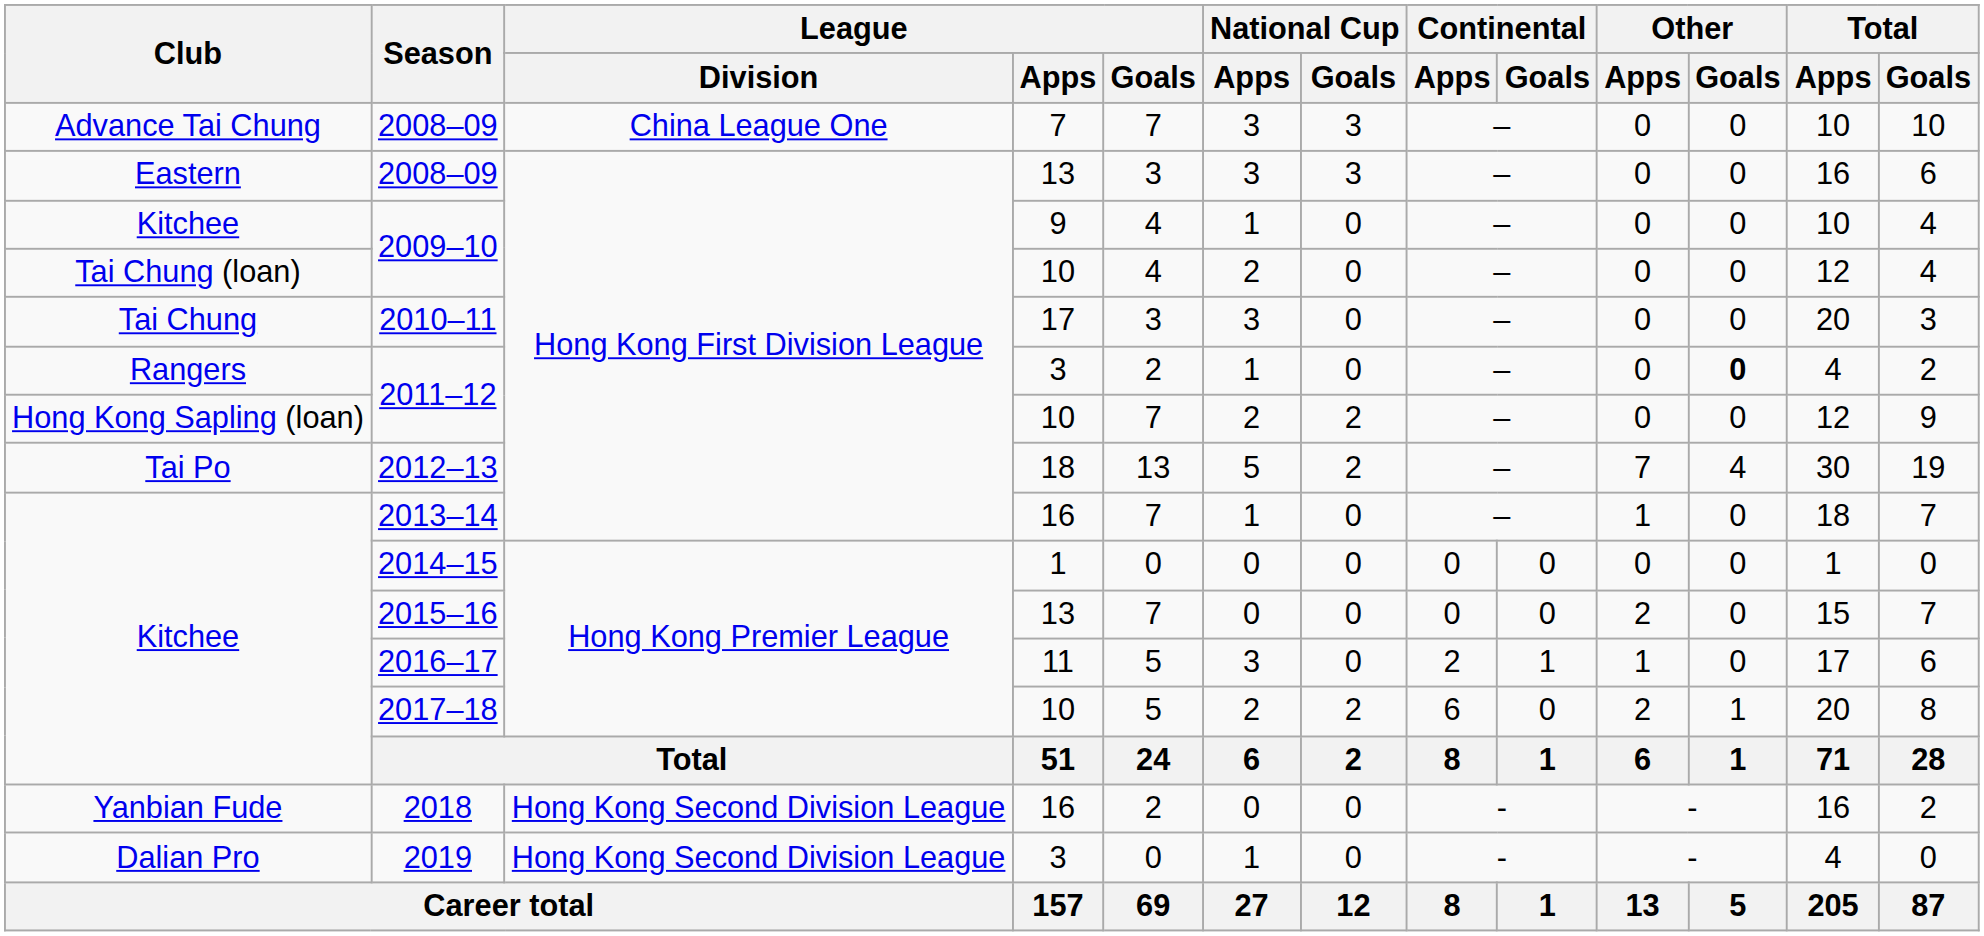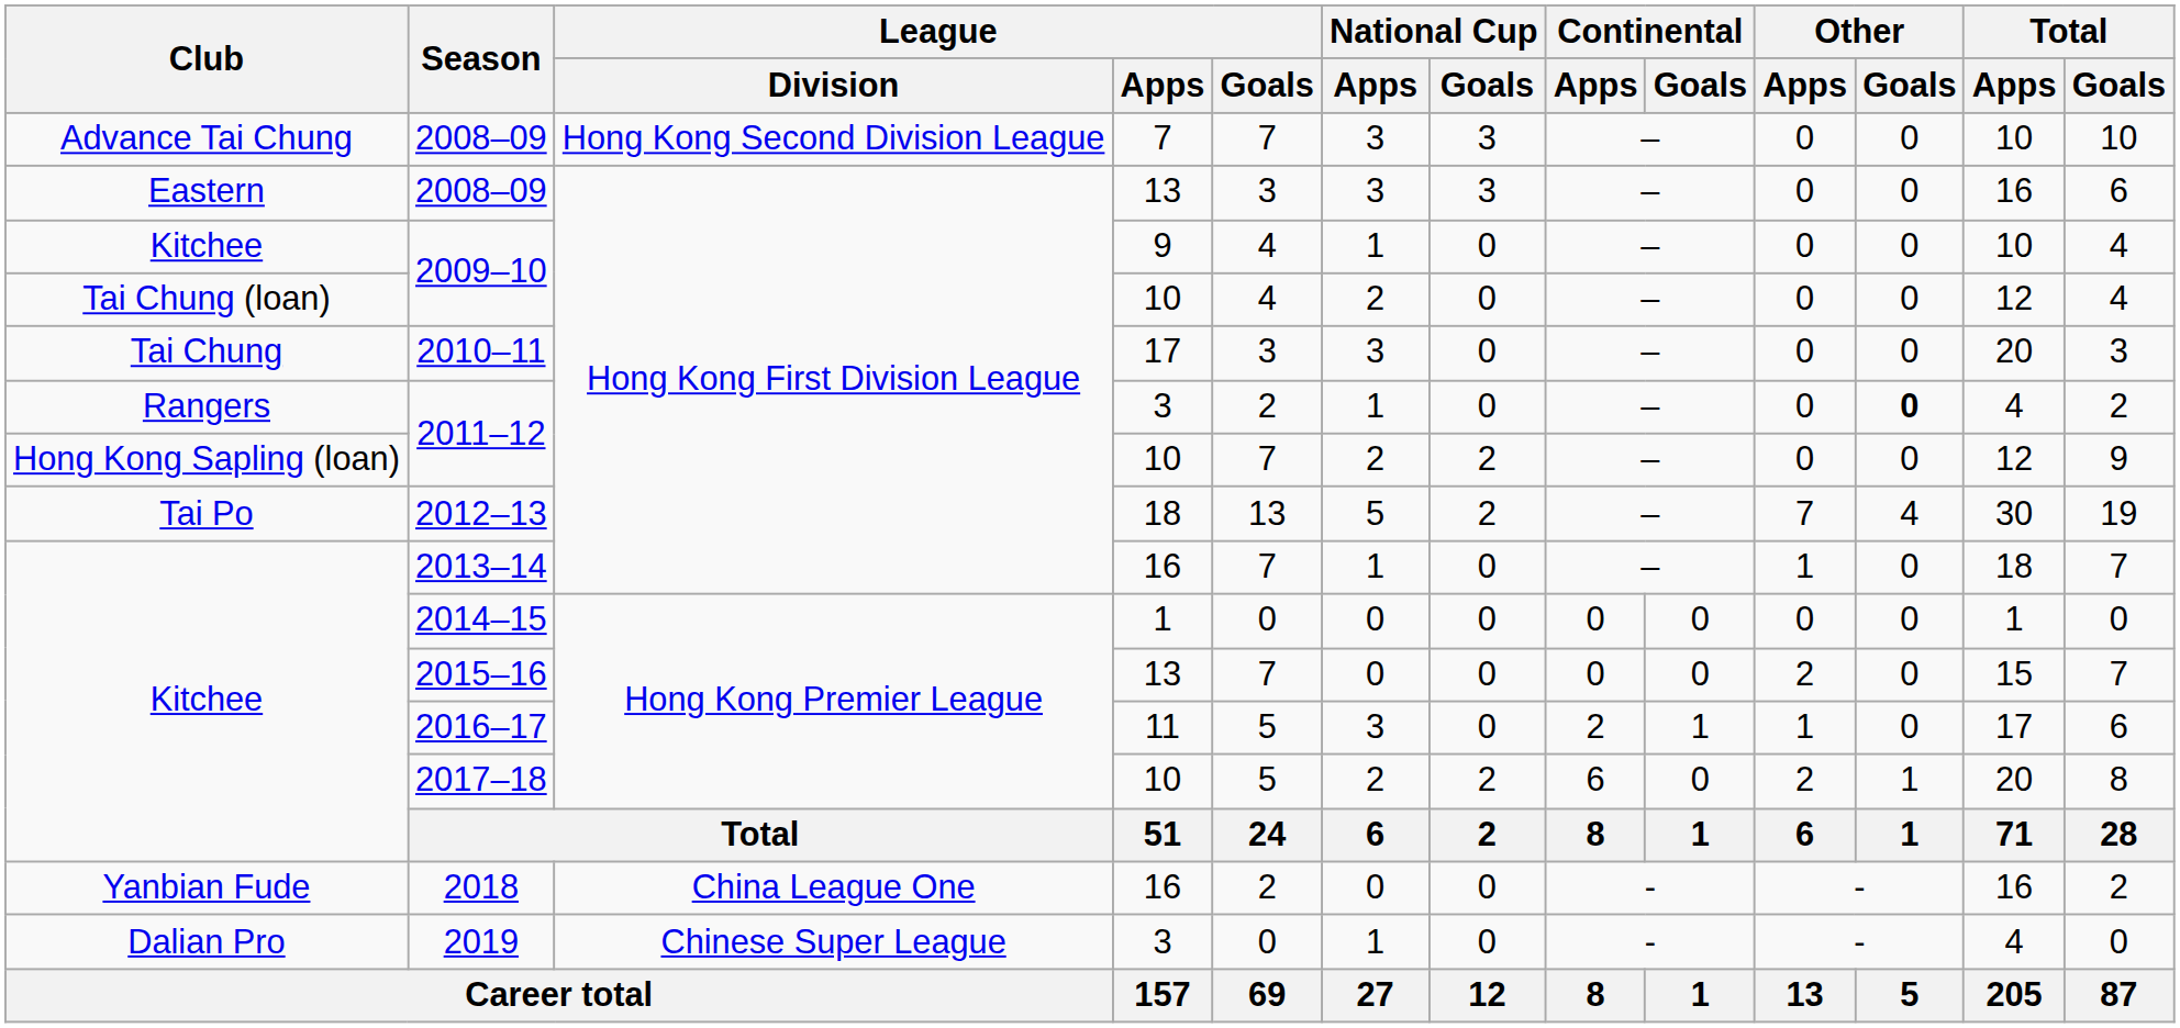Advance Tai Chung / 2008–09 | League / Division: China League One -> Hong Kong Second Division League
2018 | League / Division: Hong Kong Second Division League -> China League One
2019 | League / Division: Hong Kong Second Division League -> Chinese Super League
